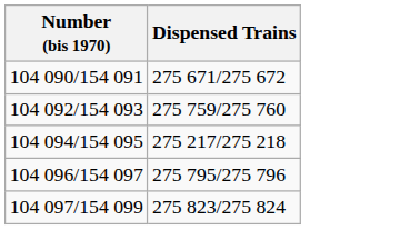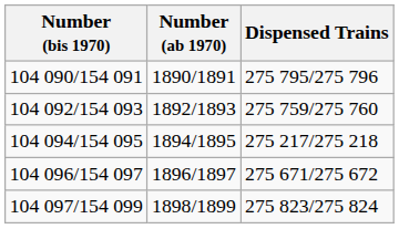+ column: Number (ab 1970) | 1890/1891 | 1892/1893 | 1894/1895 | 1896/1897 | 1898/1899
104 090/154 091 | Dispensed Trains: 275 671/275 672 -> 275 795/275 796
104 096/154 097 | Dispensed Trains: 275 795/275 796 -> 275 671/275 672
